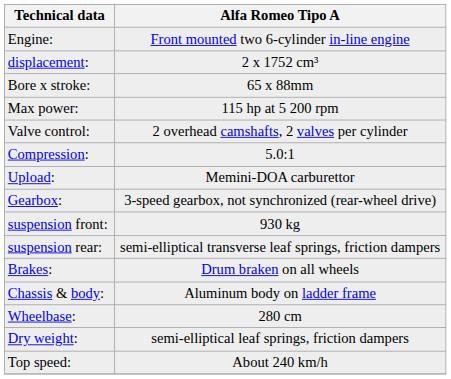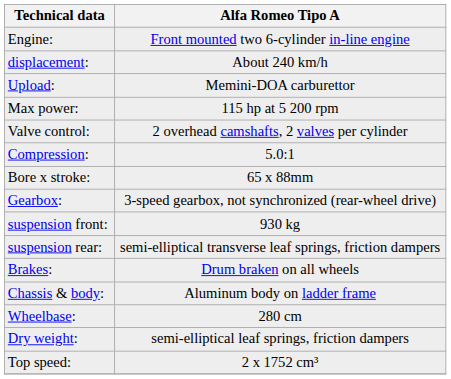displacement: | Alfa Romeo Tipo A: 2 x 1752 cm³ -> About 240 km/h
rows swapped: Bore x stroke: <-> Upload:
Top speed: | Alfa Romeo Tipo A: About 240 km/h -> 2 x 1752 cm³
